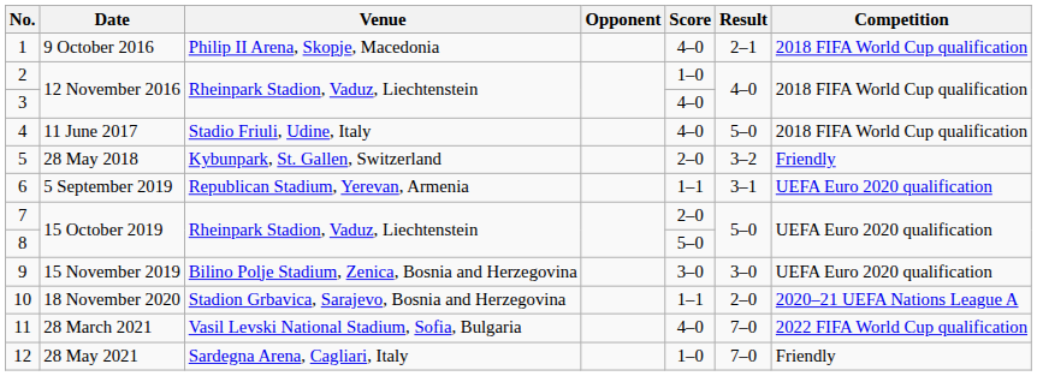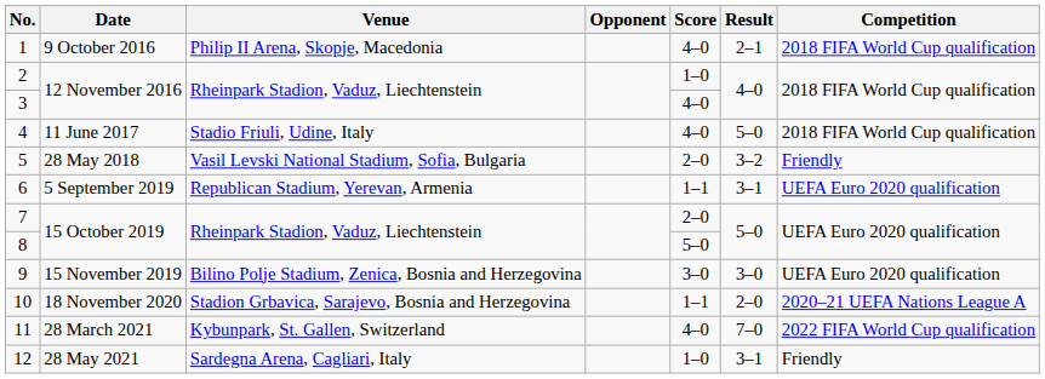5 | Venue: Kybunpark, St. Gallen, Switzerland -> Vasil Levski National Stadium, Sofia, Bulgaria
11 | Venue: Vasil Levski National Stadium, Sofia, Bulgaria -> Kybunpark, St. Gallen, Switzerland
12 | Result: 7–0 -> 3–1
